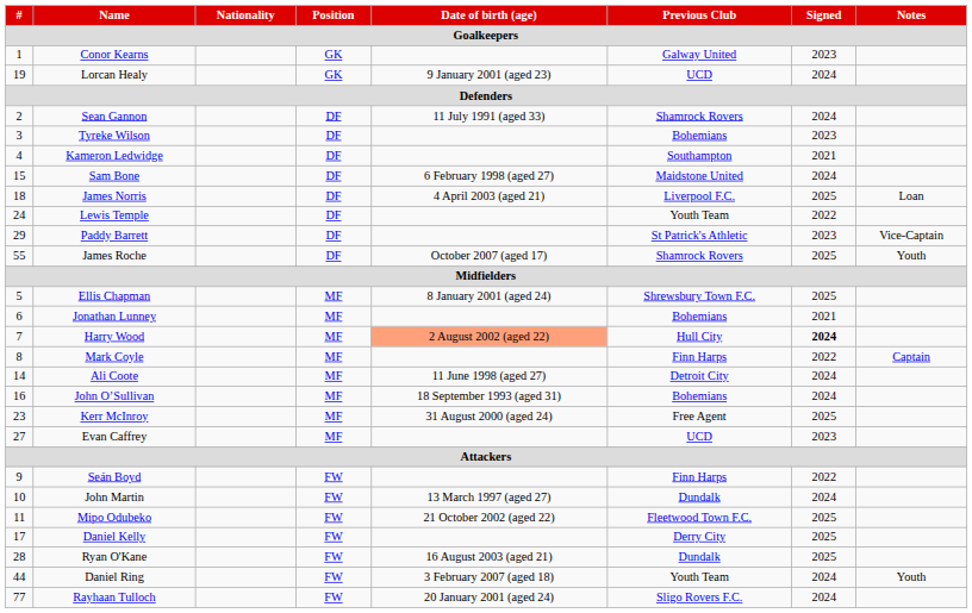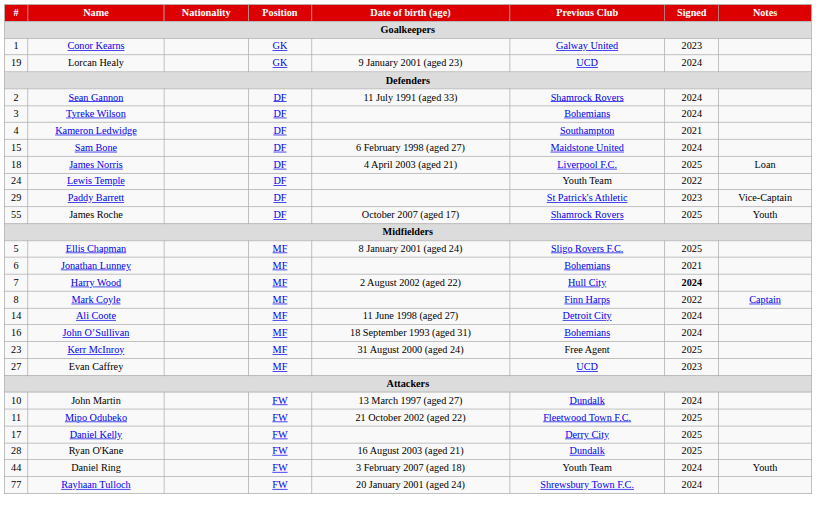Tyreke Wilson | Signed: 2023 -> 2024
Ellis Chapman | Previous Club: Shrewsbury Town F.C. -> Sligo Rovers F.C.
Harry Wood | Date of birth (age): lightsalmon background -> no background
- row: 9 | Seán Boyd | FW | Finn Harps | 2022
Rayhaan Tulloch | Previous Club: Sligo Rovers F.C. -> Shrewsbury Town F.C.
